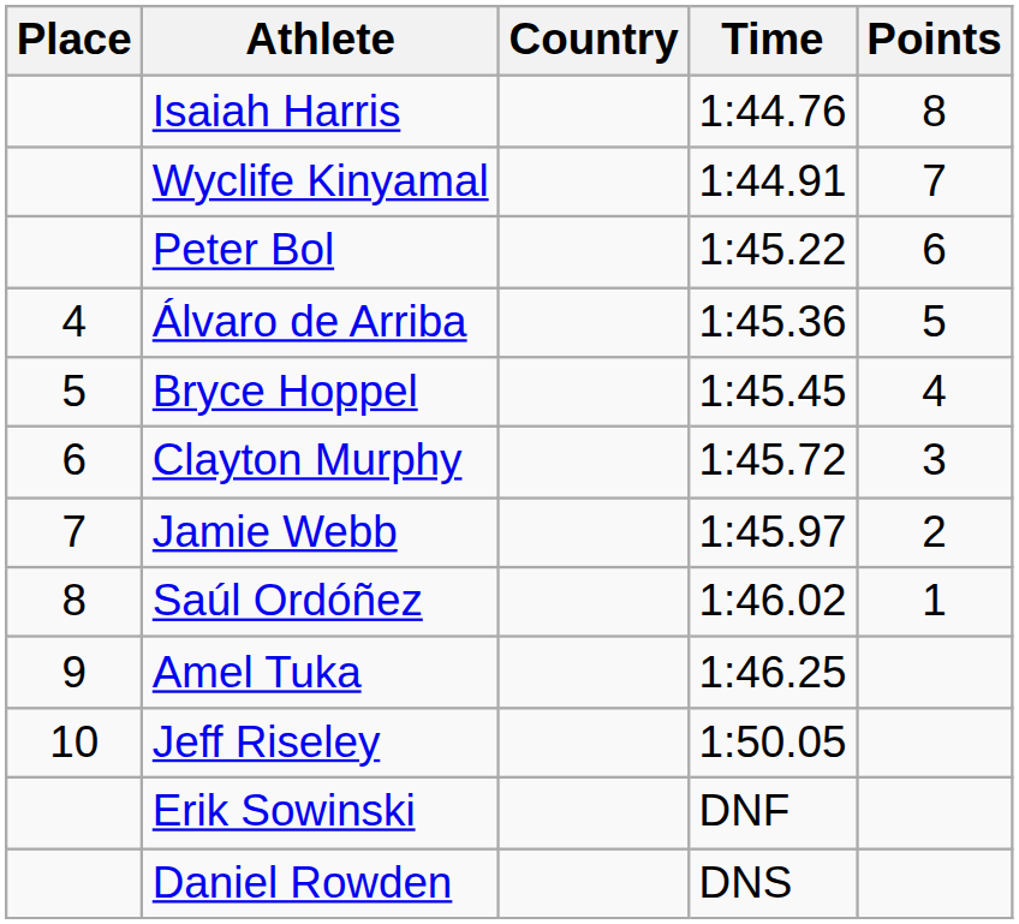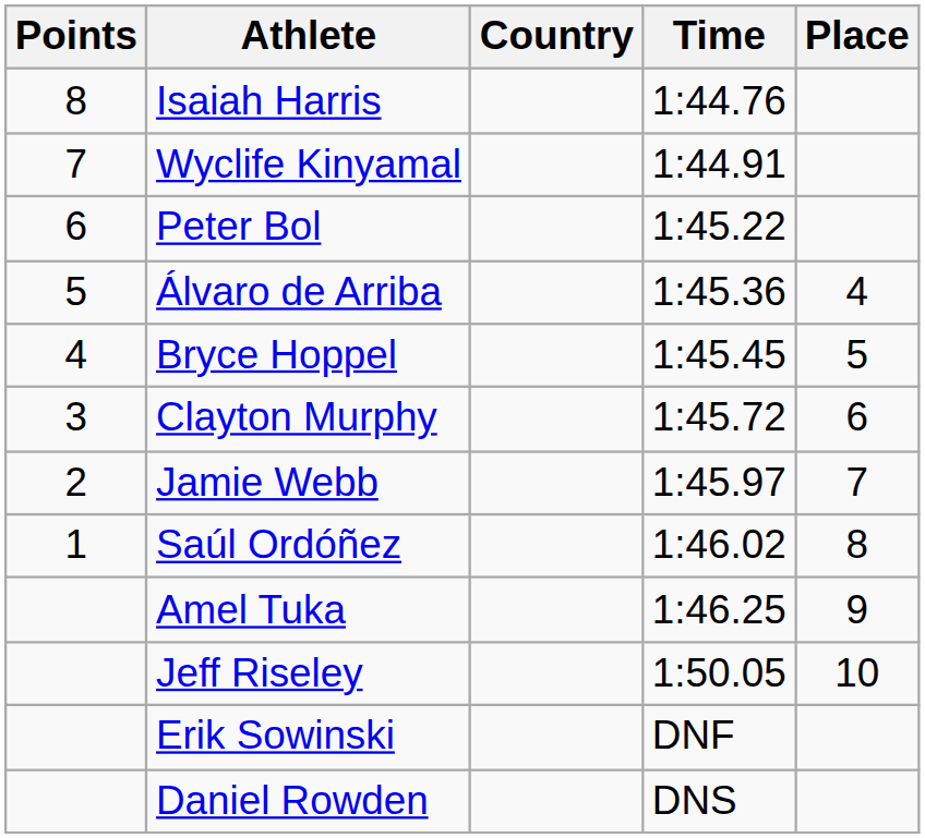columns swapped: Place <-> Points
